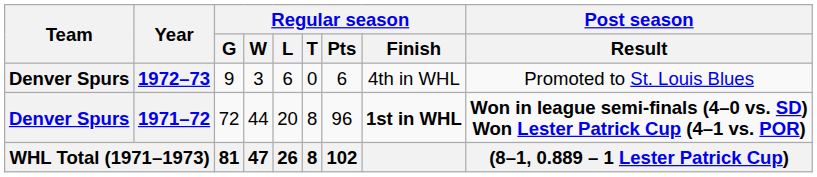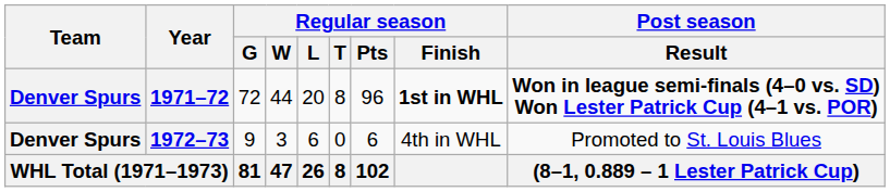rows swapped: 1971–72 <-> 1972–73
